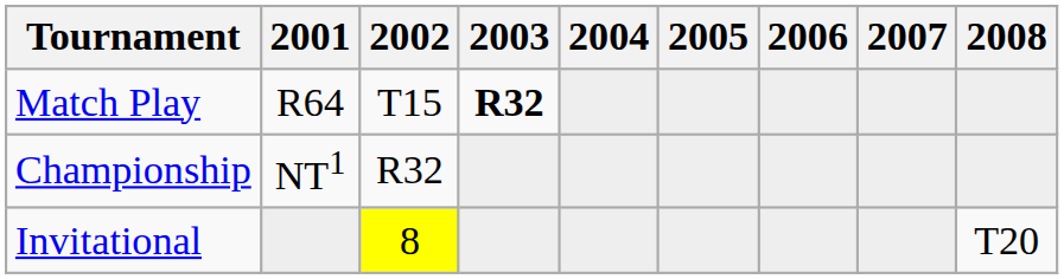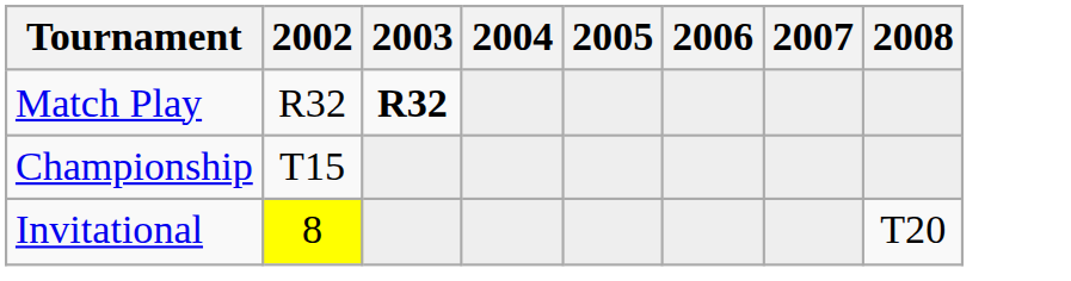- column: 2001 | R64 | NT1
Match Play | 2002: T15 -> R32
Championship | 2002: R32 -> T15
